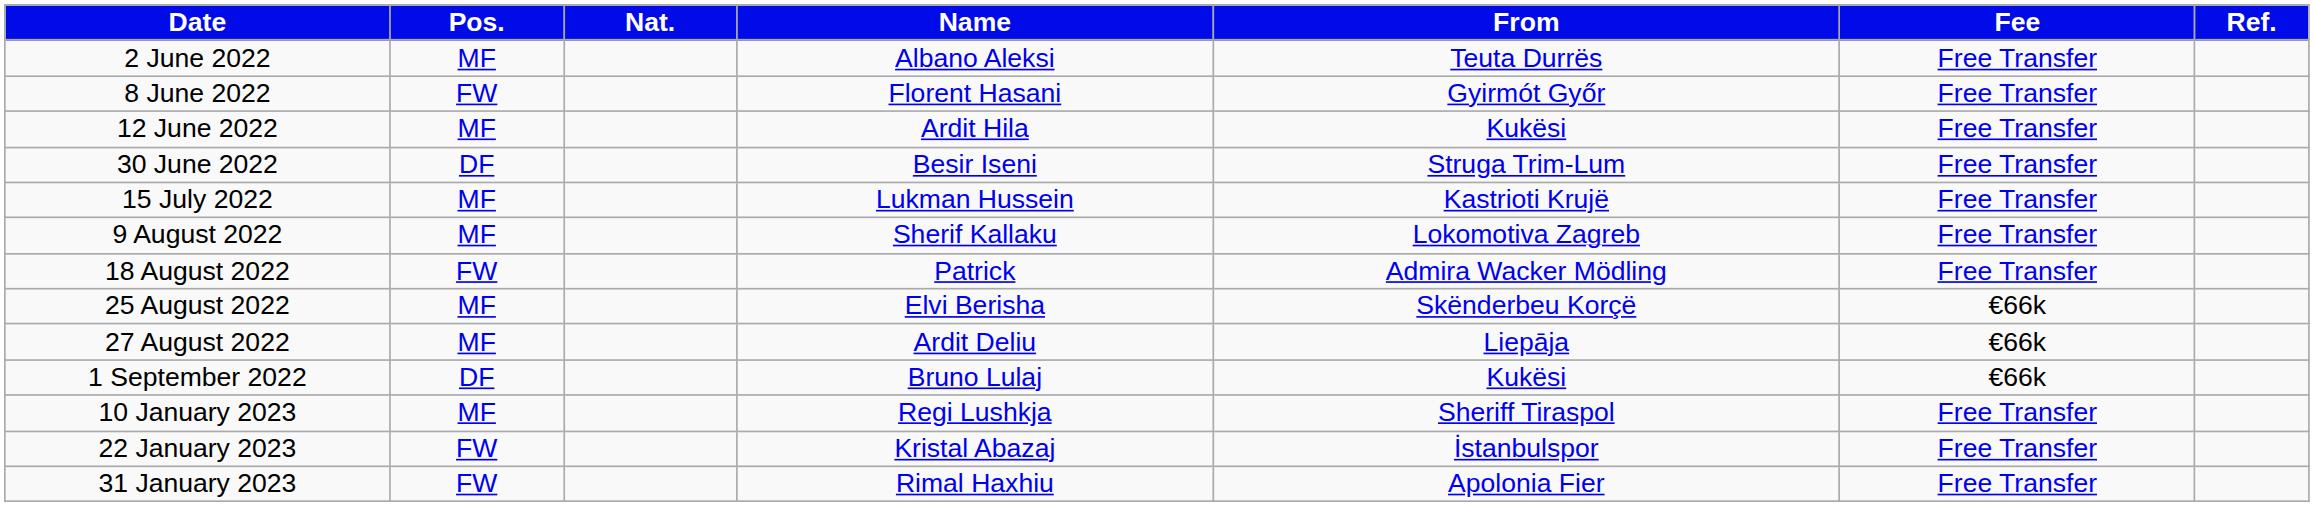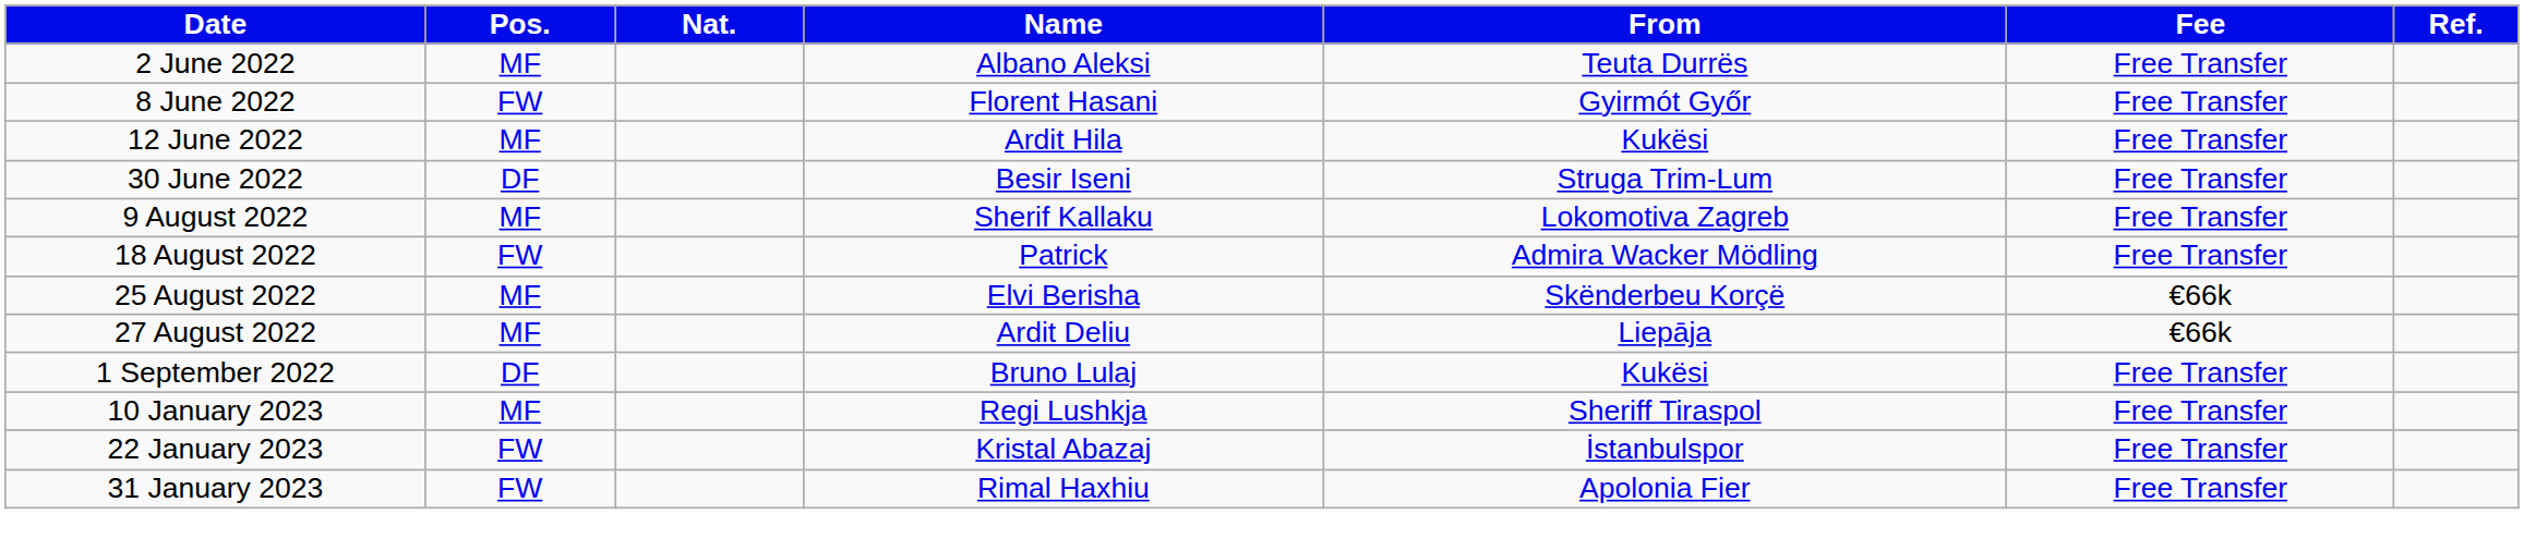- row: 15 July 2022 | MF | Lukman Hussein | Kastrioti Krujë | Free Transfer
1 September 2022 | Fee: €66k -> Free Transfer
